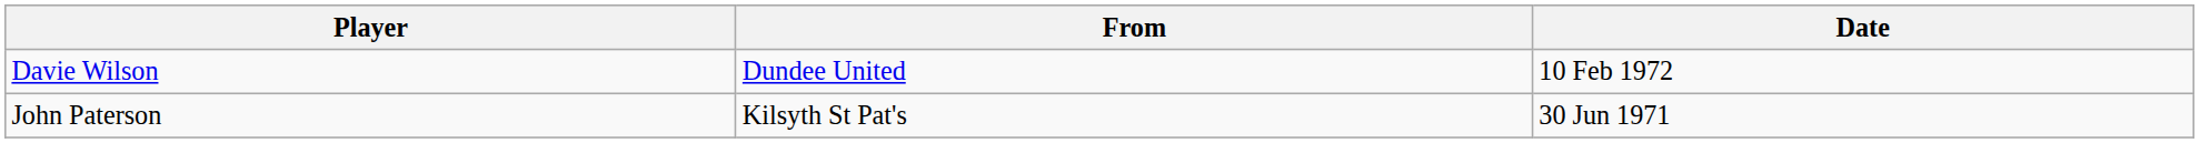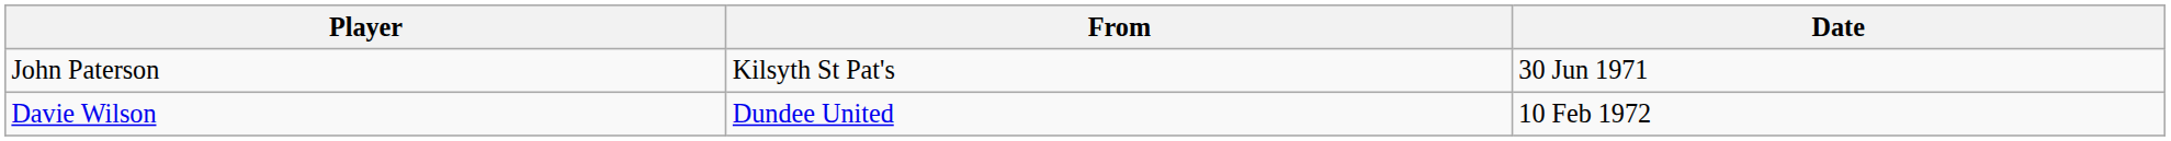rows swapped: John Paterson <-> Davie Wilson
